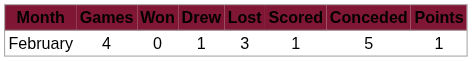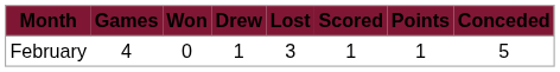columns swapped: Conceded <-> Points
